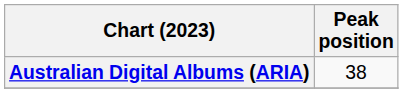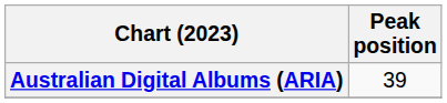Australian Digital Albums (ARIA) | Peak position: 38 -> 39
